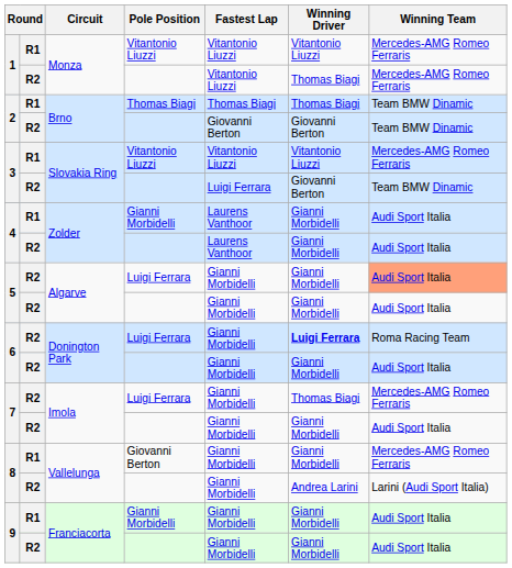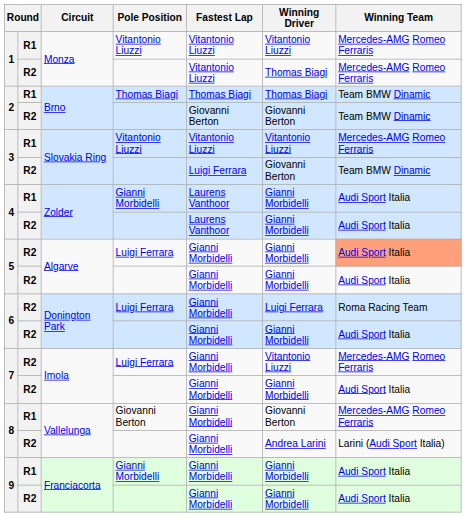6 / Luigi Ferrara | Winning Driver: bold -> normal
7 / Luigi Ferrara | Winning Driver: Thomas Biagi -> Vitantonio Liuzzi
8 / Giovanni Berton | Winning Driver: Gianni Morbidelli -> Giovanni Berton
